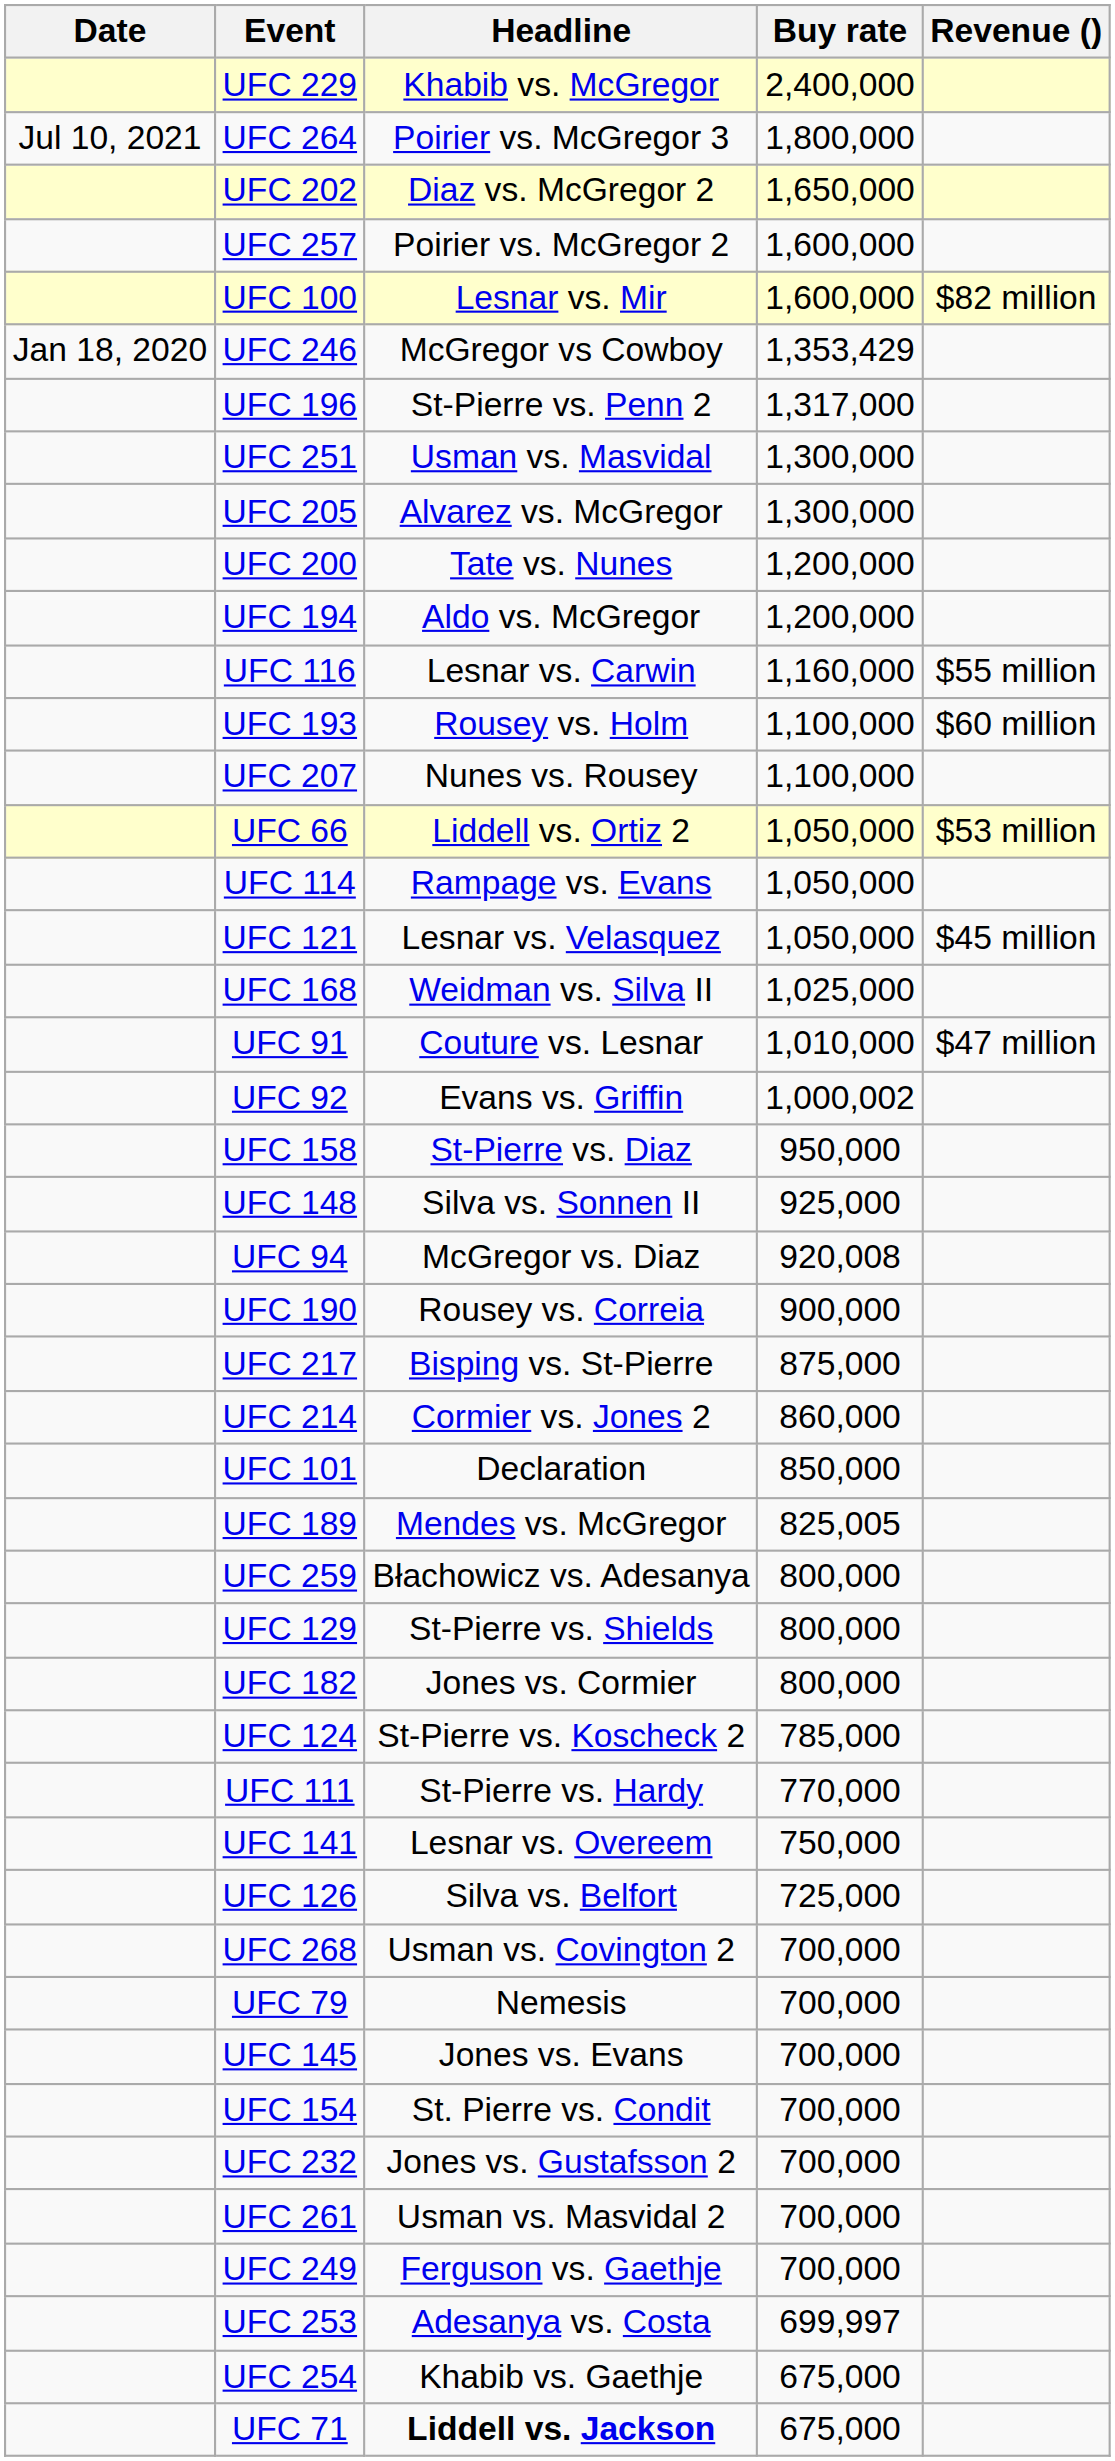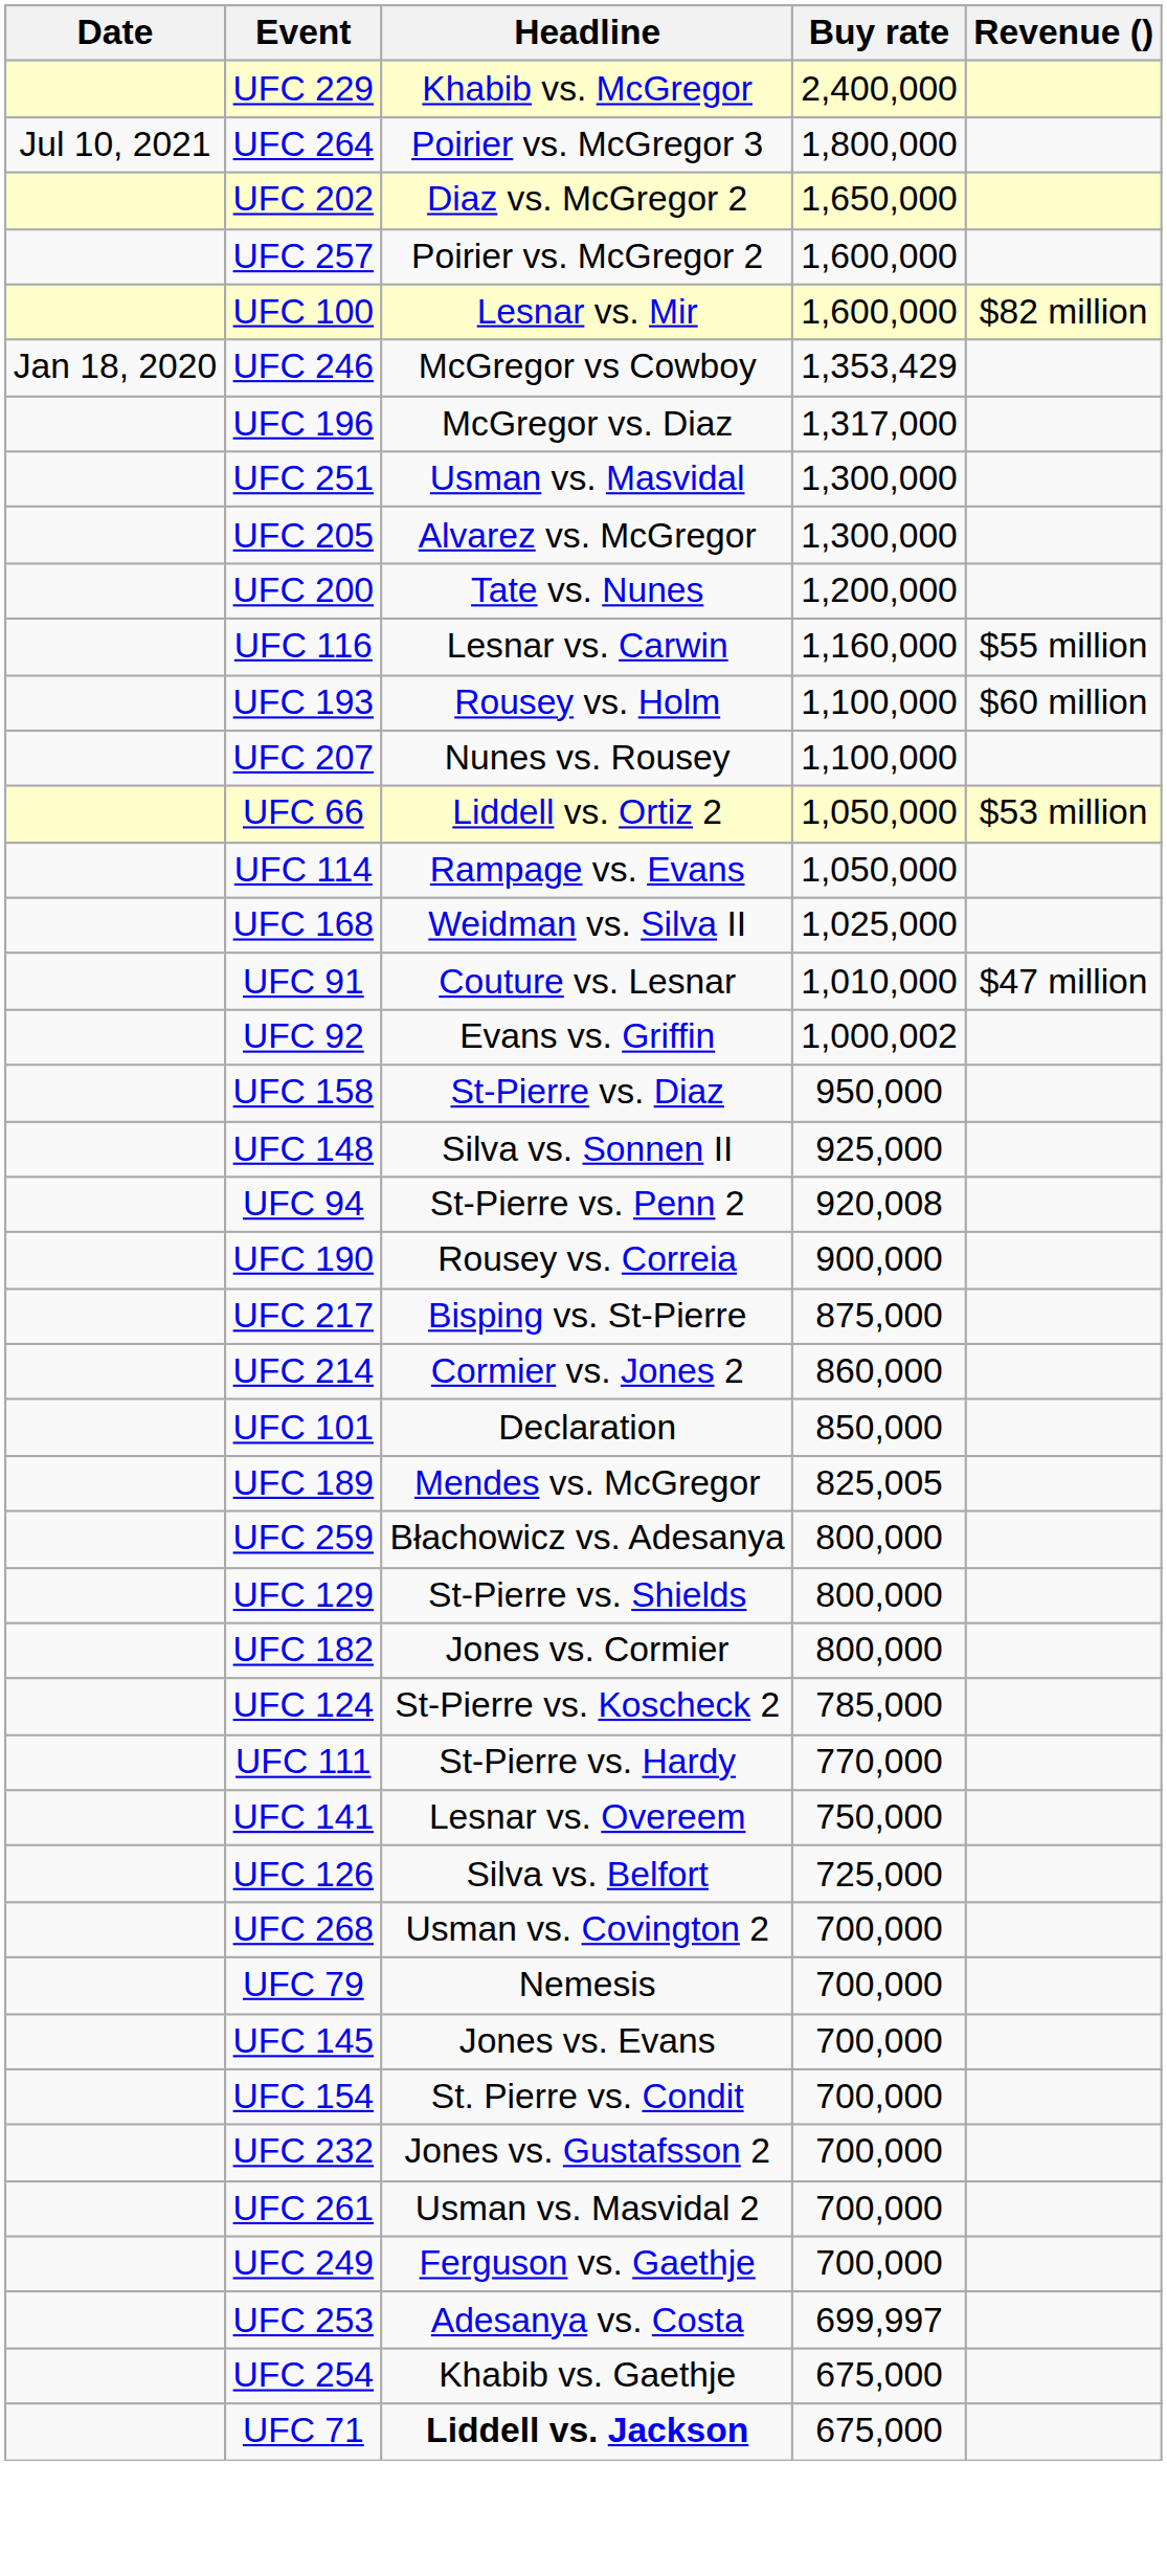UFC 196 | Headline: St-Pierre vs. Penn 2 -> McGregor vs. Diaz
- row: UFC 194 | Aldo vs. McGregor | 1,200,000
- row: UFC 121 | Lesnar vs. Velasquez | 1,050,000 | $45 million
UFC 94 | Headline: McGregor vs. Diaz -> St-Pierre vs. Penn 2
